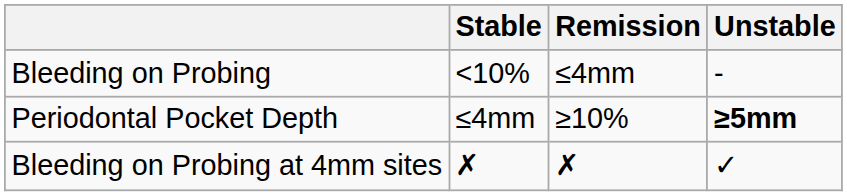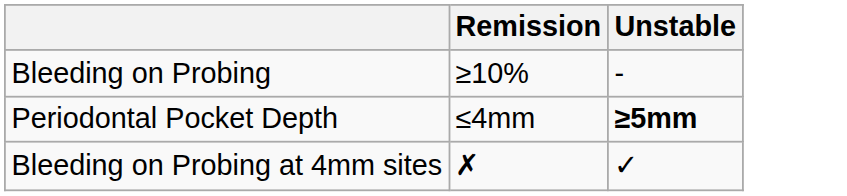- column: Stable | <10% | ≤4mm | ✗
Bleeding on Probing | Remission: ≤4mm -> ≥10%
Periodontal Pocket Depth | Remission: ≥10% -> ≤4mm
